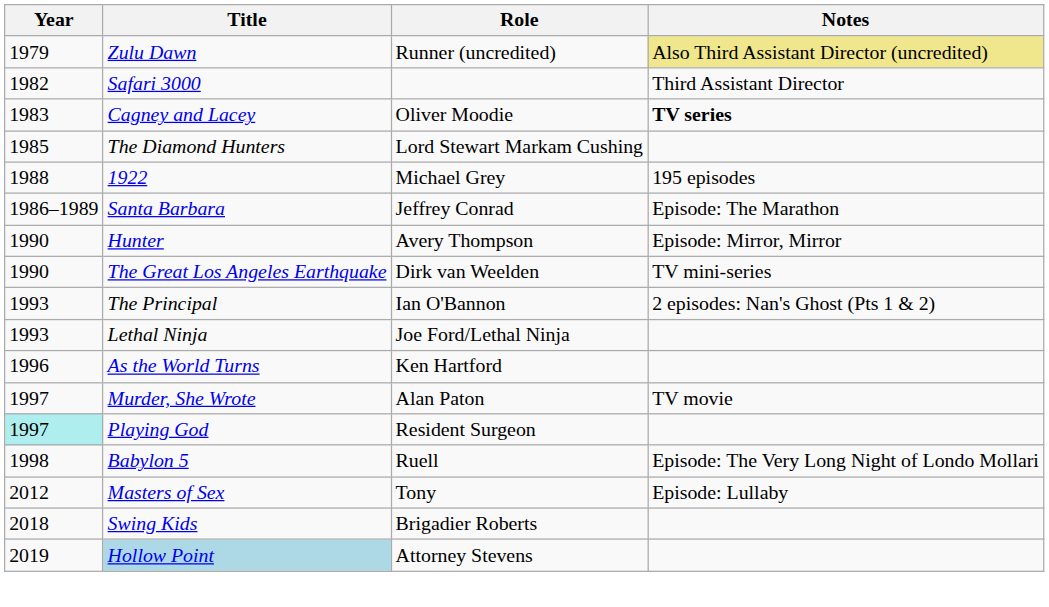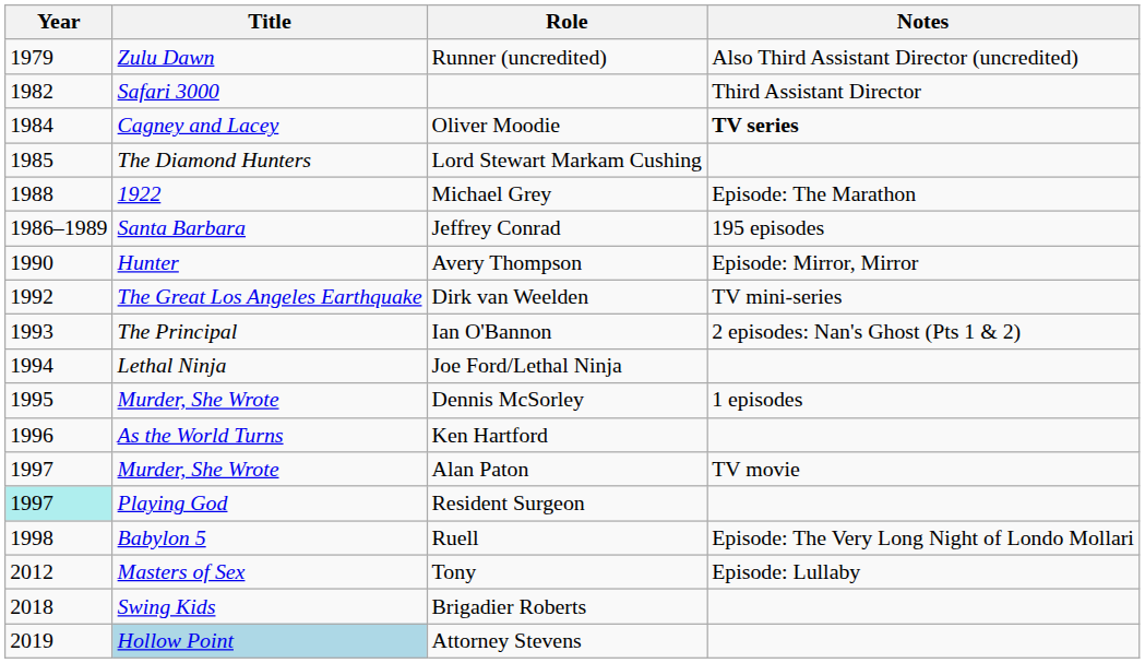Runner (uncredited) | Notes: khaki background -> no background
Oliver Moodie | Year: 1983 -> 1984
Michael Grey | Notes: 195 episodes -> Episode: The Marathon
Jeffrey Conrad | Notes: Episode: The Marathon -> 195 episodes
Dirk van Weelden | Year: 1990 -> 1992
Joe Ford/Lethal Ninja | Year: 1993 -> 1994
+ row: 1995 | Murder, She Wrote | Dennis McSorley | 1 episodes
